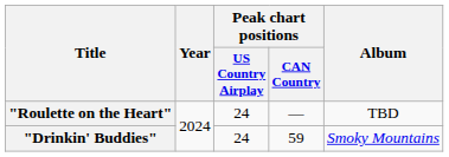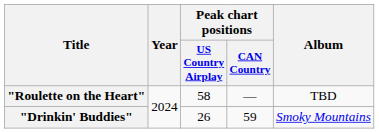"Roulette on the Heart" | Peak chart positions / US Country Airplay: 24 -> 58
"Drinkin' Buddies" | Peak chart positions / US Country Airplay: 24 -> 26
